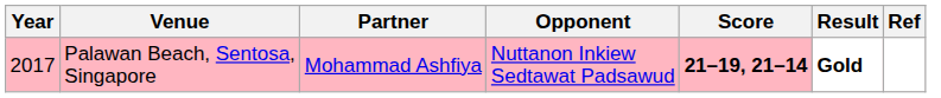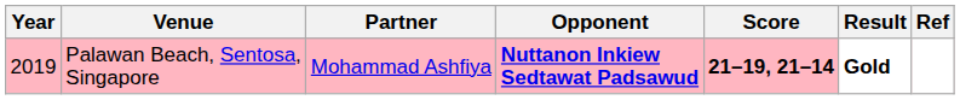Palawan Beach, Sentosa, Singapore | Year: 2017 -> 2019
Palawan Beach, Sentosa, Singapore | Opponent: normal -> bold
